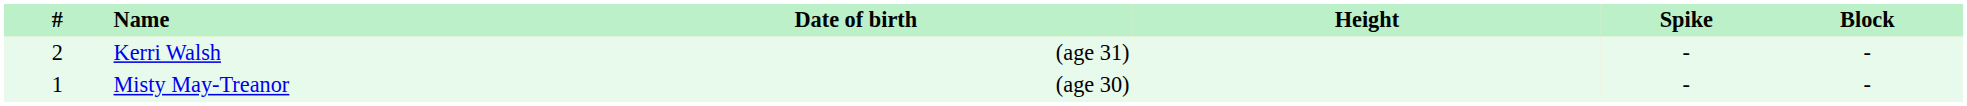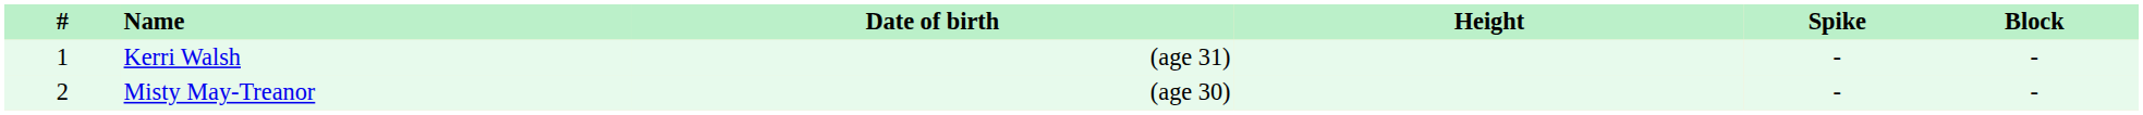Kerri Walsh | #: 2 -> 1
Misty May-Treanor | #: 1 -> 2
